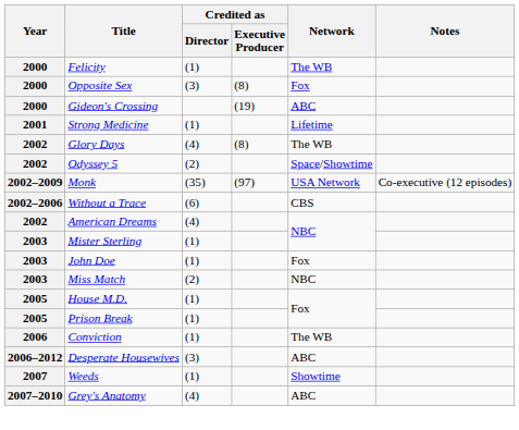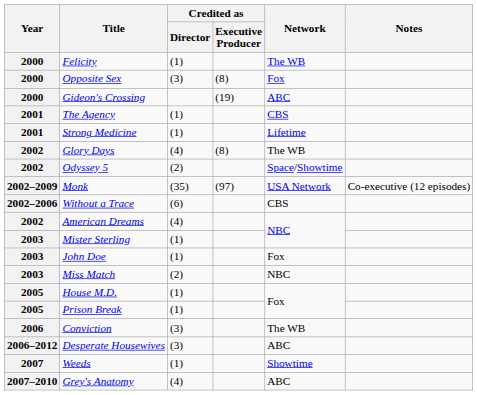+ row: 2001 | The Agency | (1) | CBS
Conviction | Credited as / Director: (1) -> (3)
